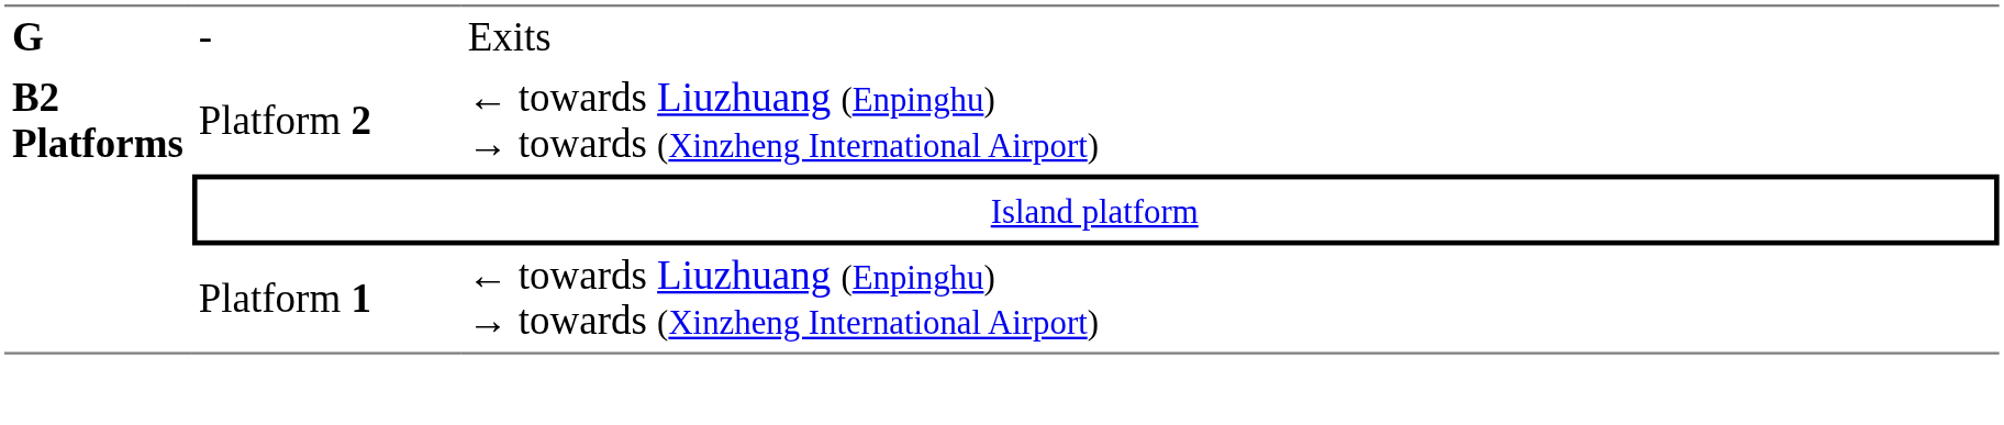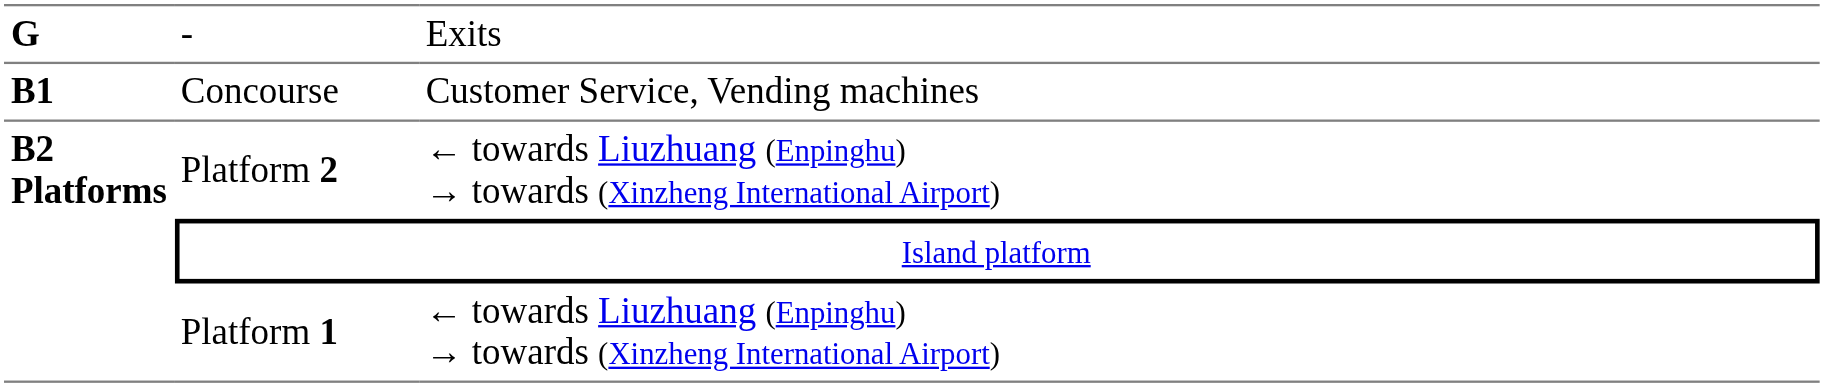+ row: B1 | Concourse | Customer Service, Vending machines
